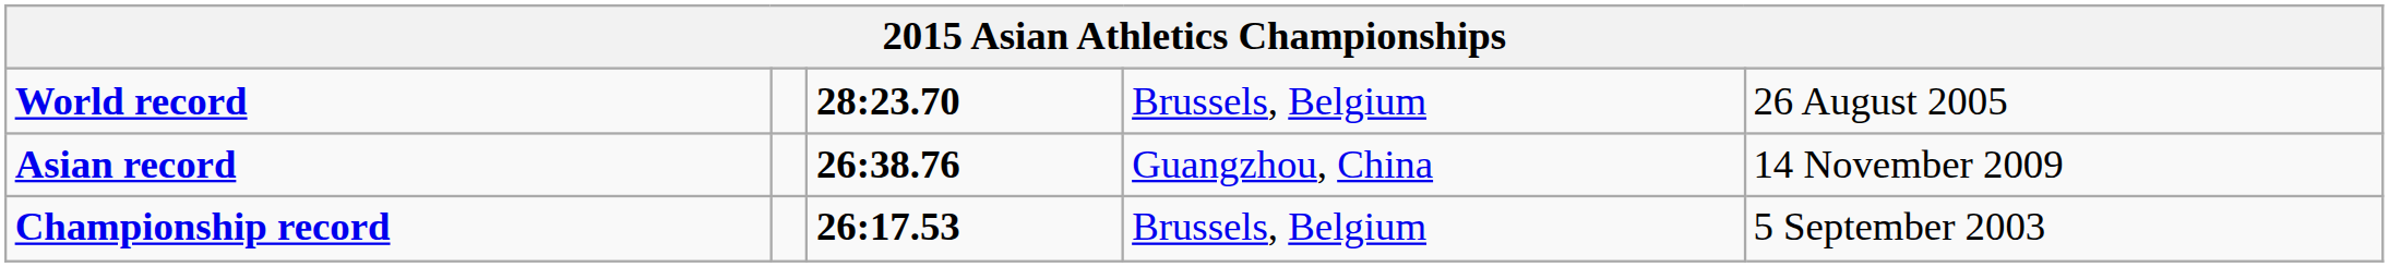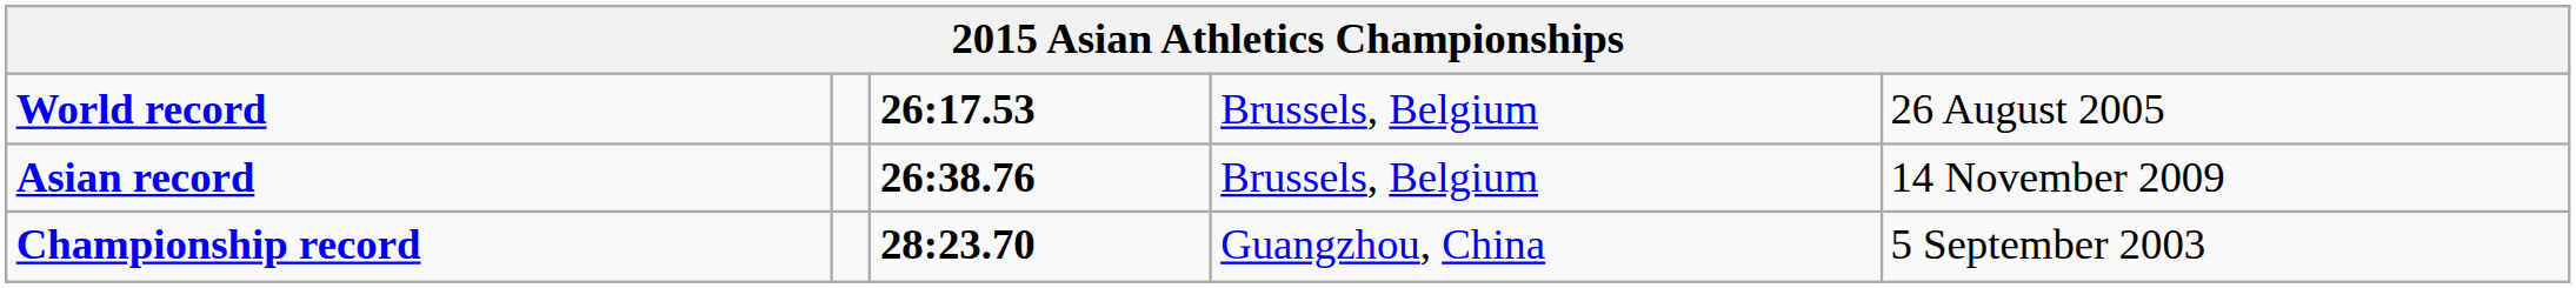World record | column 3: 28:23.70 -> 26:17.53
Asian record | column 4: Guangzhou, China -> Brussels, Belgium
Championship record | column 3: 26:17.53 -> 28:23.70
Championship record | column 4: Brussels, Belgium -> Guangzhou, China
